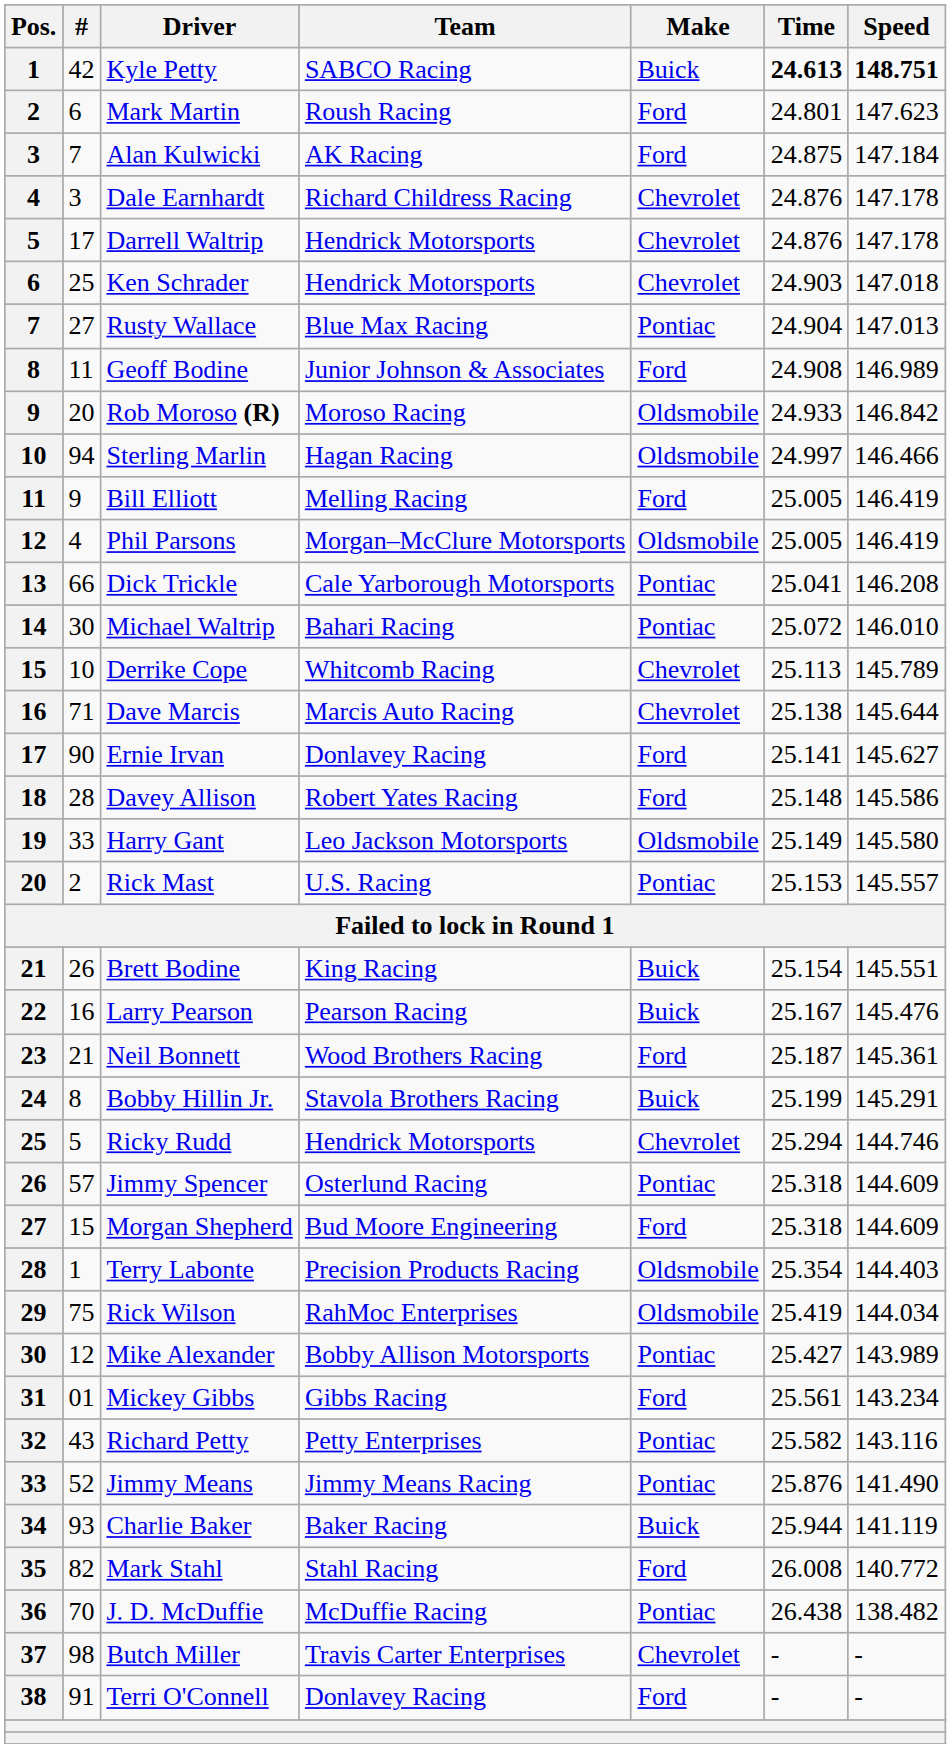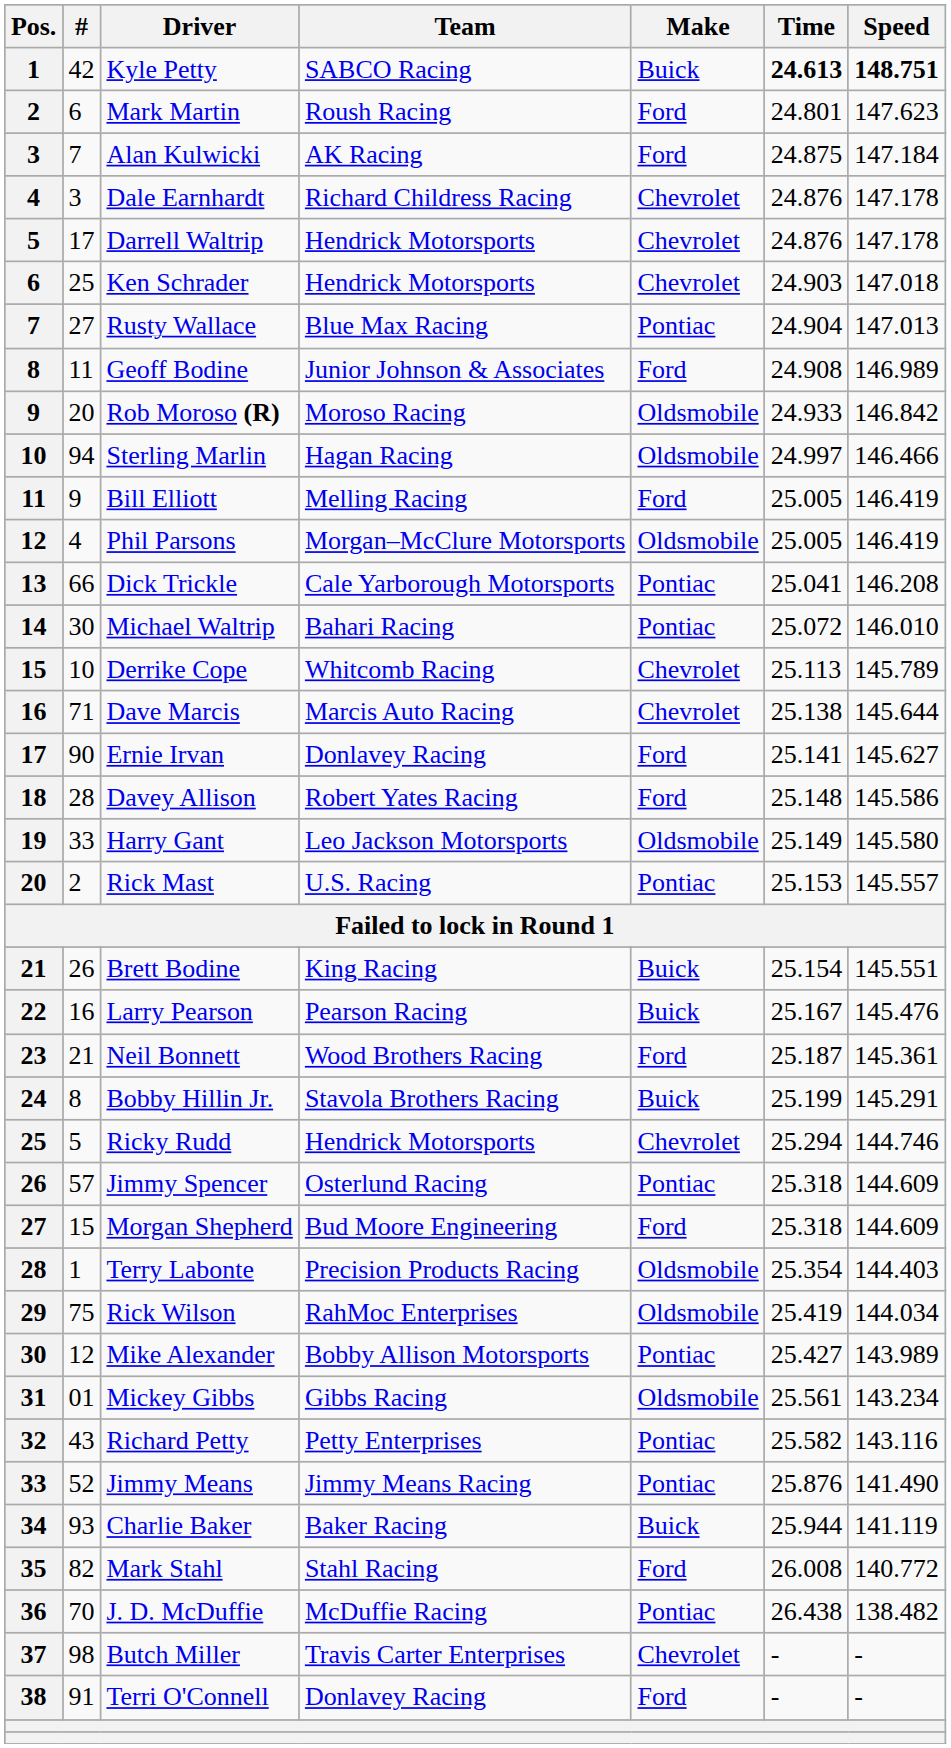Mickey Gibbs | Make: Ford -> Oldsmobile
